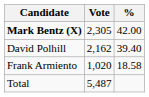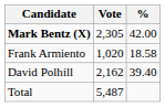rows swapped: David Polhill <-> Frank Armiento
